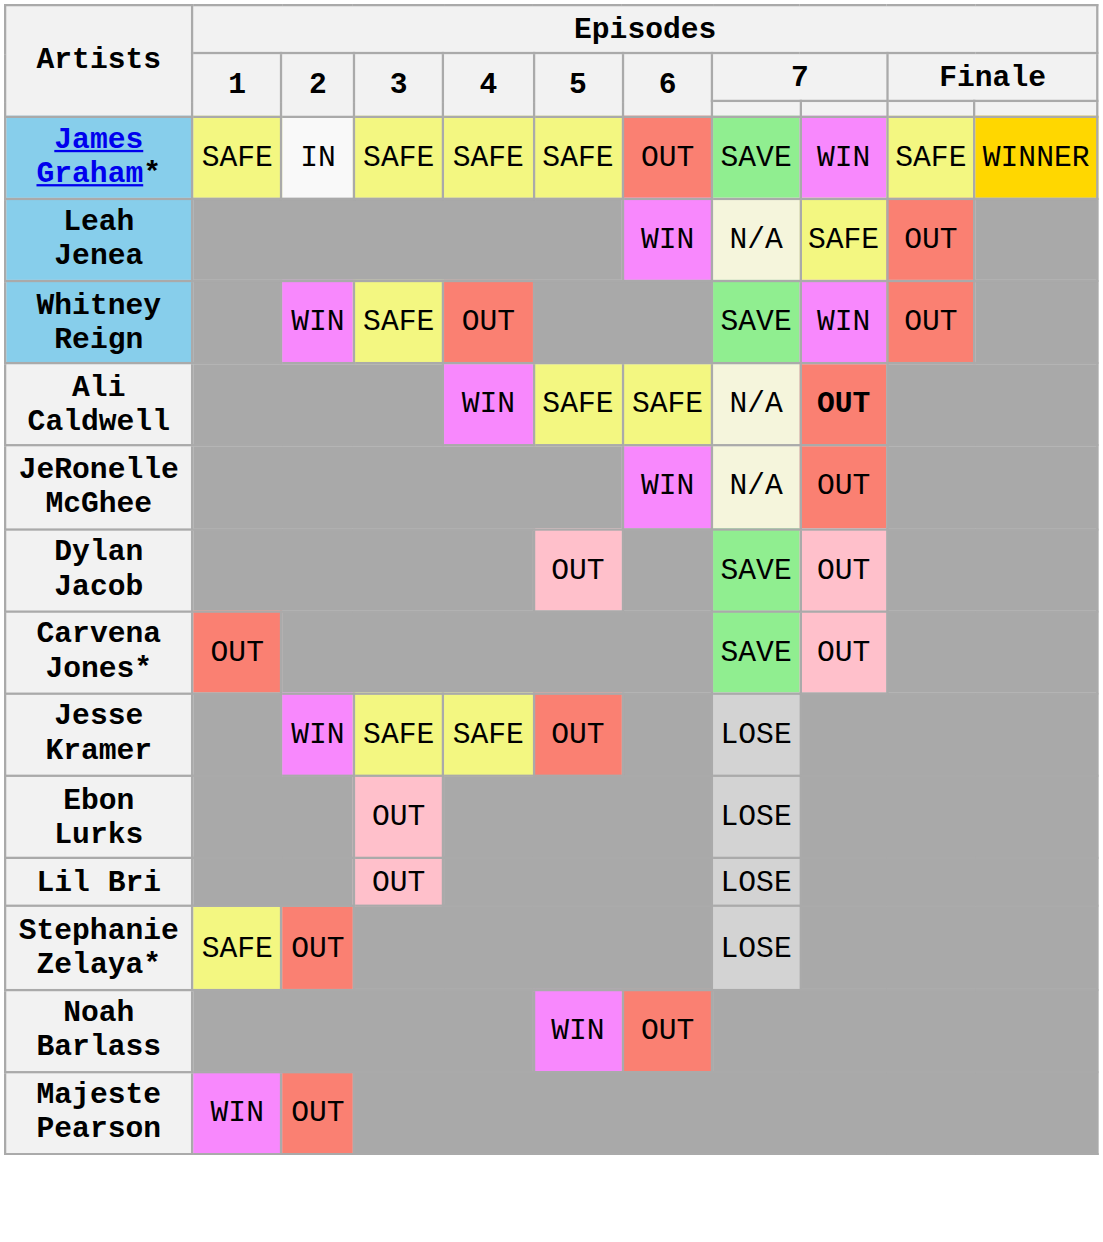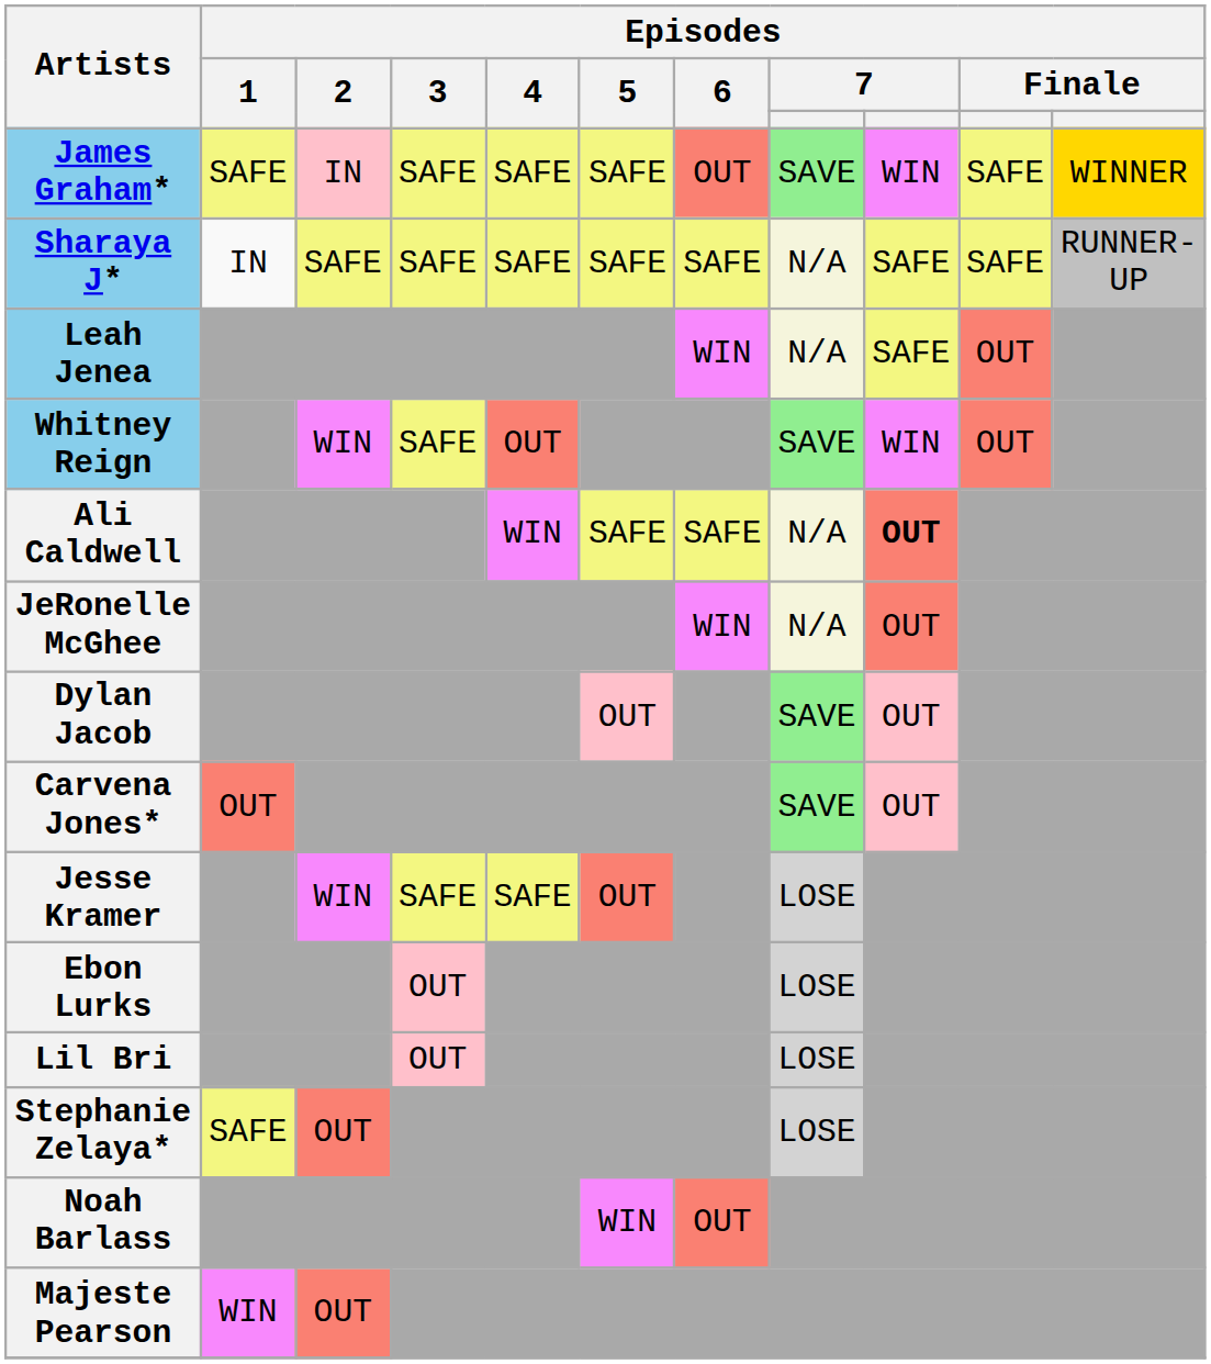James Graham* | Episodes / 2: no background -> pink background
+ row: Sharaya J* | IN | SAFE | SAFE | SAFE | SAFE | SAFE | N/A | SAFE | SAFE | RUNNER-UP
